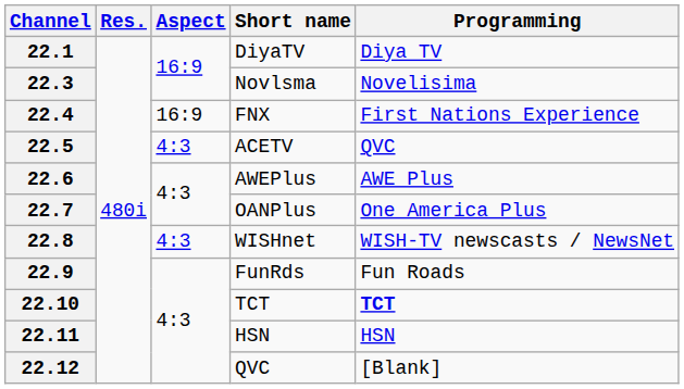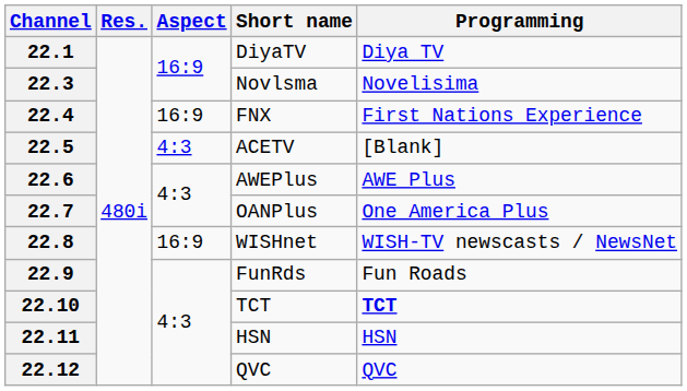22.5 | Programming: QVC -> [Blank]
22.8 | Aspect: 4:3 -> 16:9
22.12 | Programming: [Blank] -> QVC
